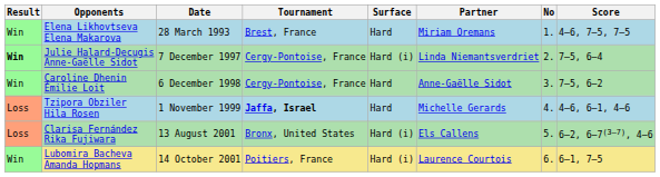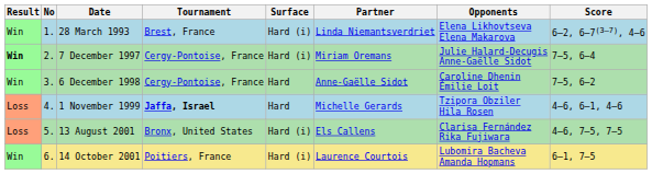columns swapped: No <-> Opponents
28 March 1993 | Surface: Hard -> Hard (i)
28 March 1993 | Partner: Miriam Oremans -> Linda Niemantsverdriet
28 March 1993 | Score: 4–6, 7–5, 7–5 -> 6–2, 6–7(3–7), 4–6
7 December 1997 | Partner: Linda Niemantsverdriet -> Miriam Oremans
13 August 2001 | Score: 6–2, 6–7(3–7), 4–6 -> 4–6, 7–5, 7–5
